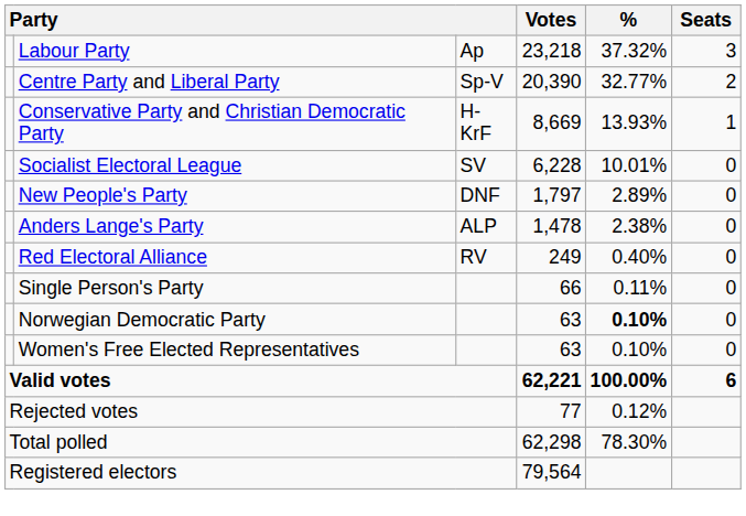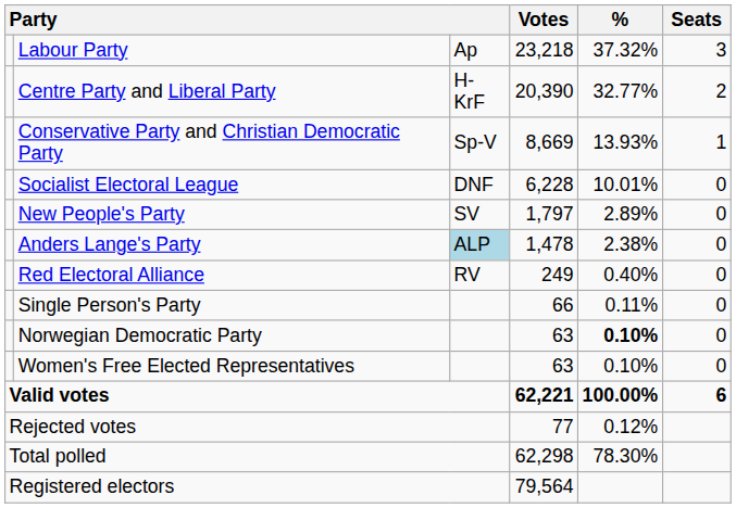Centre Party and Liberal Party | column 3: Sp-V -> H-KrF
Conservative Party and Christian Democratic Party | column 3: H-KrF -> Sp-V
Socialist Electoral League | column 3: SV -> DNF
New People's Party | column 3: DNF -> SV
Anders Lange's Party | column 3: no background -> lightblue background
